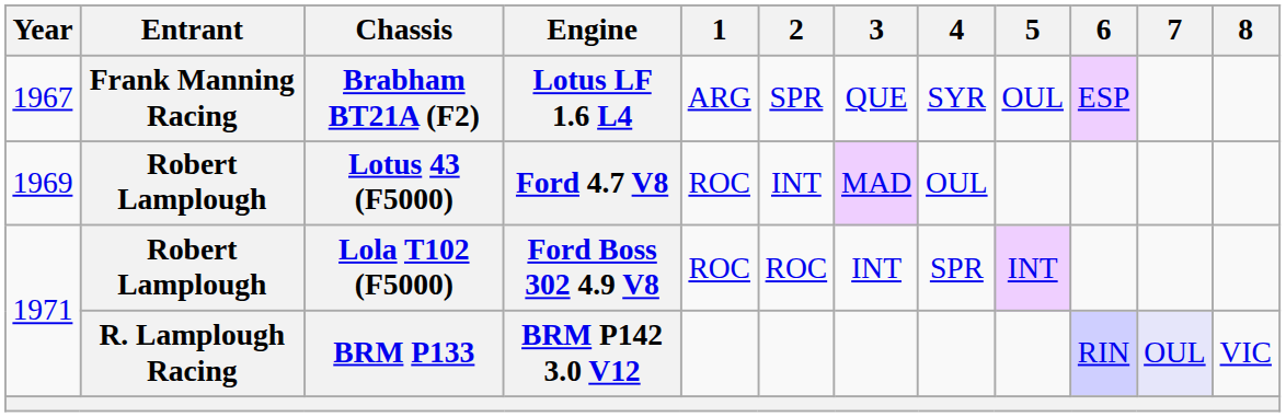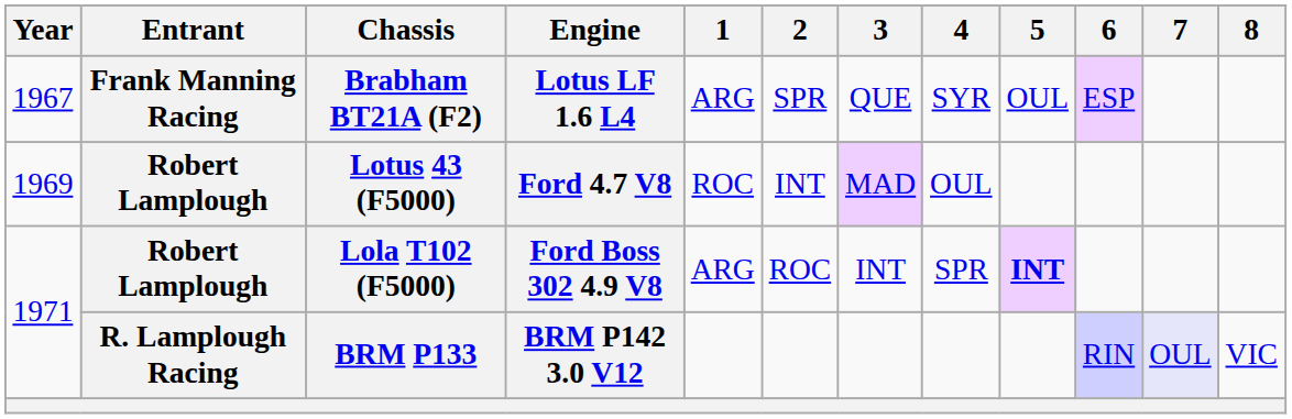Lola T102 (F5000) | 1: ROC -> ARG
Lola T102 (F5000) | 5: normal -> bold
